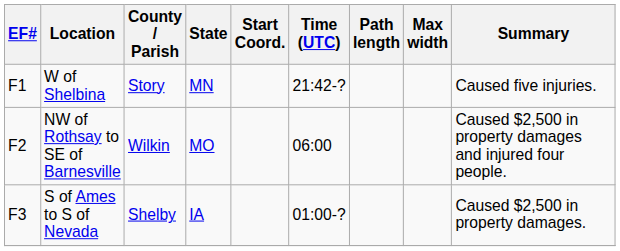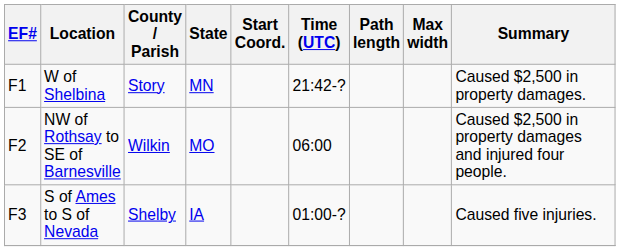W of Shelbina | Summary: Caused five injuries. -> Caused $2,500 in property damages.
S of Ames to S of Nevada | Summary: Caused $2,500 in property damages. -> Caused five injuries.
